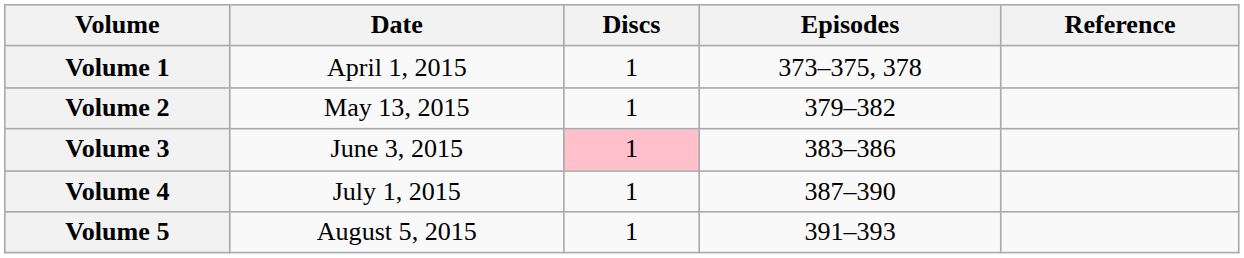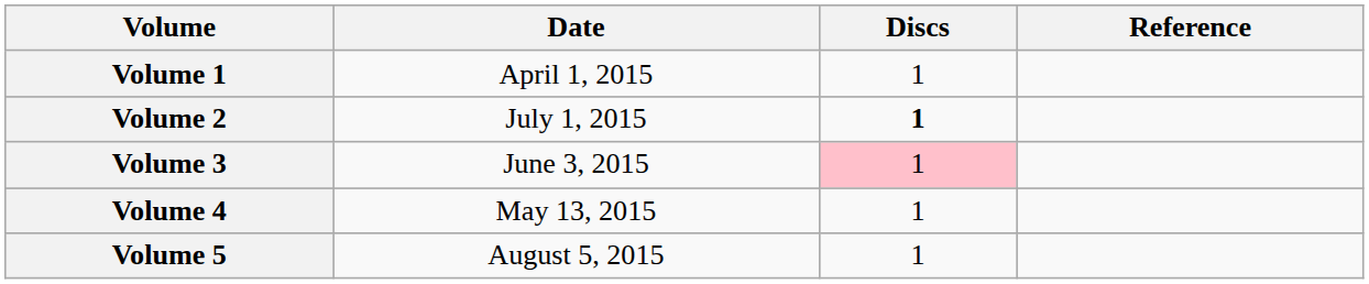- column: Episodes | 373–375, 378 | 379–382 | 383–386 | 387–390 | 391–393
Volume 2 | Date: May 13, 2015 -> July 1, 2015
Volume 2 | Discs: normal -> bold
Volume 4 | Date: July 1, 2015 -> May 13, 2015
